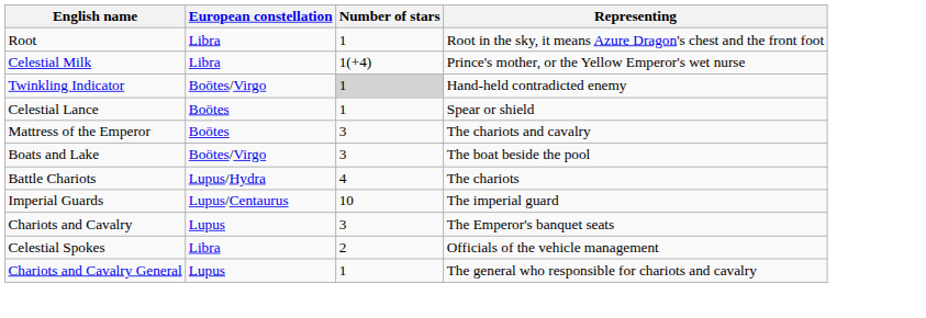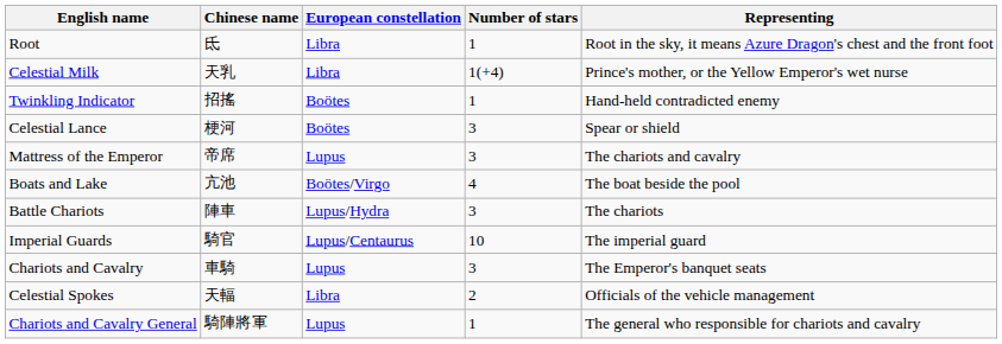+ column: Chinese name | 氐 | 天乳 | 招搖 | 梗河 | 帝席 | 亢池 | 陣車 | 騎官 | 車騎 | 天輻 | 騎陣將軍
Twinkling Indicator | European constellation: Boötes/Virgo -> Boötes
Twinkling Indicator | Number of stars: lightgrey background -> no background
Celestial Lance | Number of stars: 1 -> 3
Mattress of the Emperor | European constellation: Boötes -> Lupus
Boats and Lake | Number of stars: 3 -> 4
Battle Chariots | Number of stars: 4 -> 3
